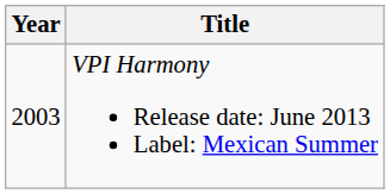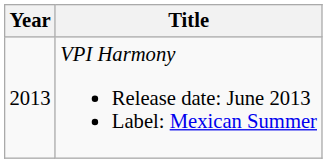VPI Harmony Release date: June 2013 Label: Mexican Summer | Year: 2003 -> 2013
